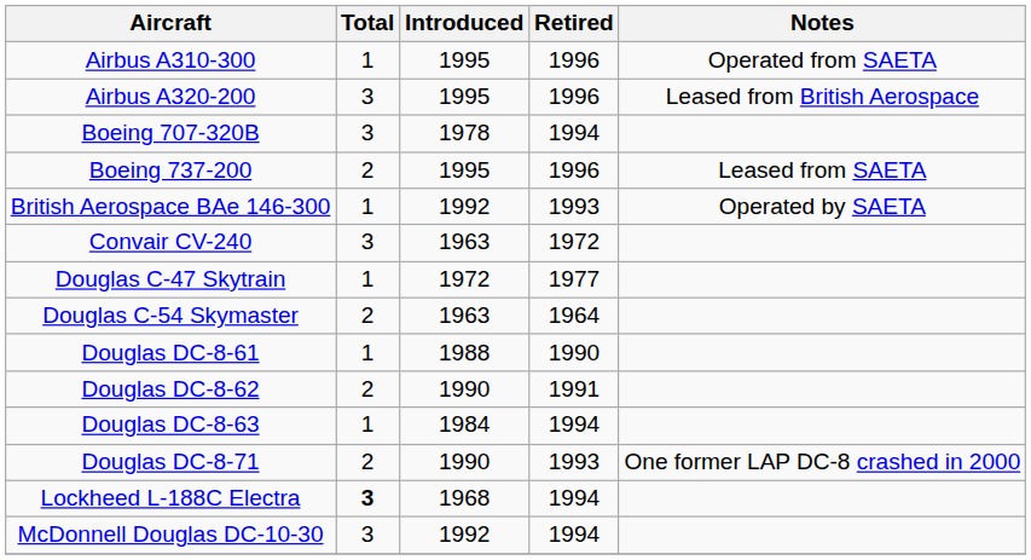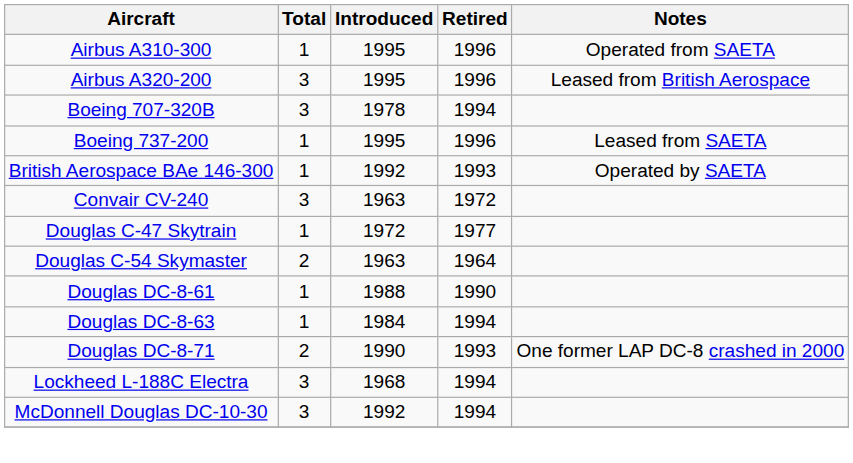Boeing 737-200 | Total: 2 -> 1
- row: Douglas DC-8-62 | 2 | 1990 | 1991
Lockheed L-188C Electra | Total: bold -> normal
